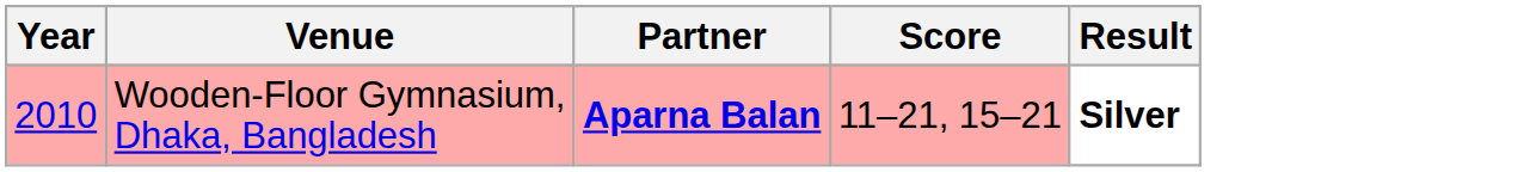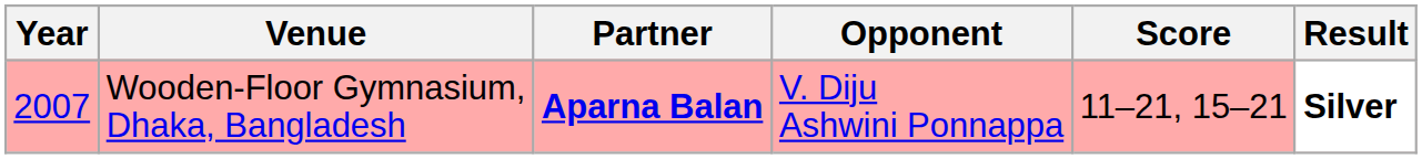+ column: Opponent | V. Diju Ashwini Ponnappa
Wooden-Floor Gymnasium, Dhaka, Bangladesh | Year: 2010 -> 2007
